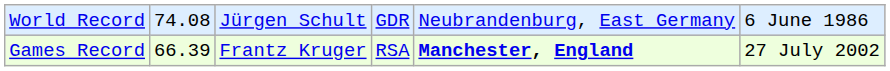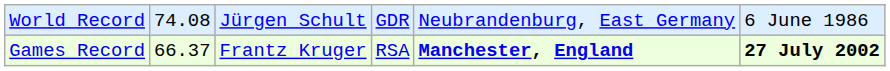Games Record | column 2: 66.39 -> 66.37
Games Record | column 6: normal -> bold
